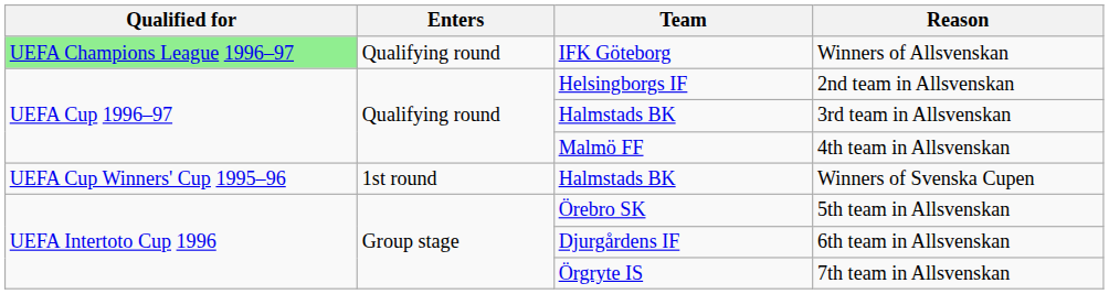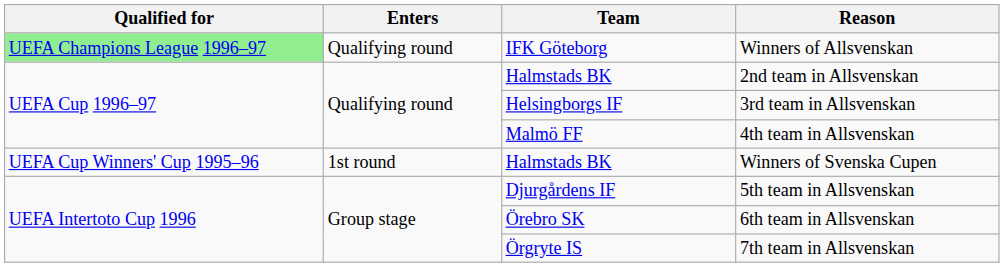2nd team in Allsvenskan | Team: Helsingborgs IF -> Halmstads BK
3rd team in Allsvenskan | Team: Halmstads BK -> Helsingborgs IF
5th team in Allsvenskan | Team: Örebro SK -> Djurgårdens IF
6th team in Allsvenskan | Team: Djurgårdens IF -> Örebro SK
